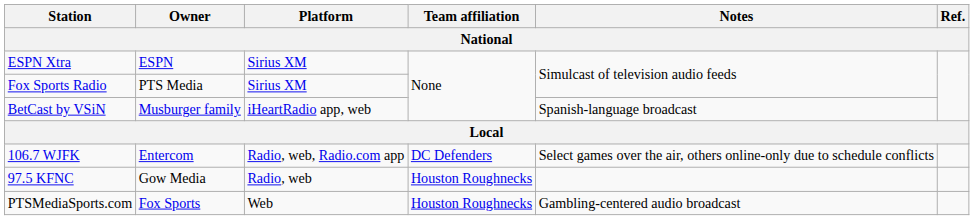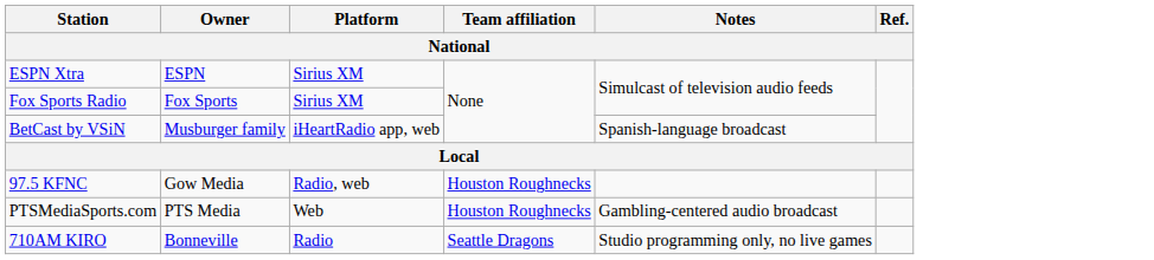Fox Sports Radio | Owner: PTS Media -> Fox Sports
- row: 106.7 WJFK | Entercom | Radio, web, Radio.com app | DC Defenders | Select games over the air, others online-only due to schedule conflicts
PTSMediaSports.com | Owner: Fox Sports -> PTS Media
+ row: 710AM KIRO | Bonneville | Radio | Seattle Dragons | Studio programming only, no live games
